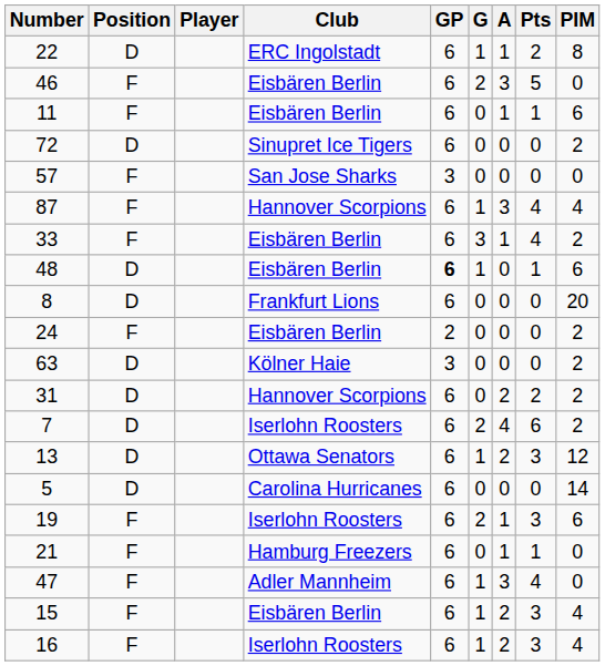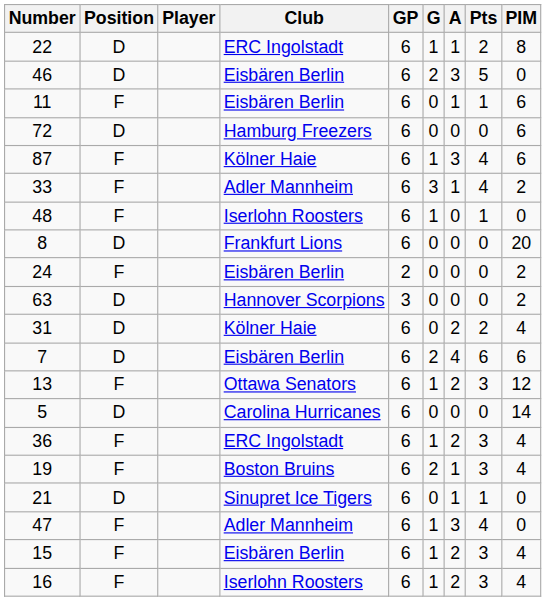46 | Position: F -> D
72 | Club: Sinupret Ice Tigers -> Hamburg Freezers
72 | PIM: 2 -> 6
- row: 57 | F | San Jose Sharks | 3 | 0 | 0 | 0 | 0
87 | Club: Hannover Scorpions -> Kölner Haie
87 | PIM: 4 -> 6
33 | Club: Eisbären Berlin -> Adler Mannheim
48 | Position: D -> F
48 | Club: Eisbären Berlin -> Iserlohn Roosters
48 | GP: bold -> normal
48 | PIM: 6 -> 0
63 | Club: Kölner Haie -> Hannover Scorpions
31 | Club: Hannover Scorpions -> Kölner Haie
31 | PIM: 2 -> 4
7 | Club: Iserlohn Roosters -> Eisbären Berlin
7 | PIM: 2 -> 6
13 | Position: D -> F
+ row: 36 | F | ERC Ingolstadt | 6 | 1 | 2 | 3 | 4
19 | Club: Iserlohn Roosters -> Boston Bruins
19 | PIM: 6 -> 4
21 | Position: F -> D
21 | Club: Hamburg Freezers -> Sinupret Ice Tigers
